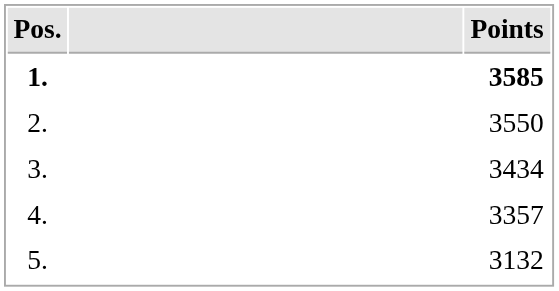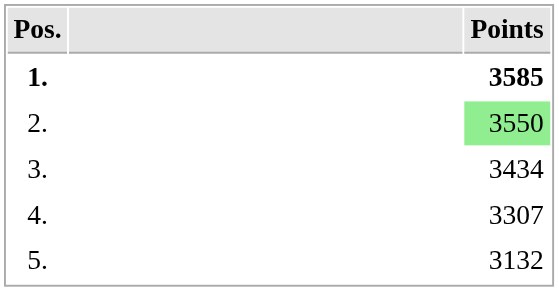2. | Points: no background -> lightgreen background
4. | Points: 3357 -> 3307
